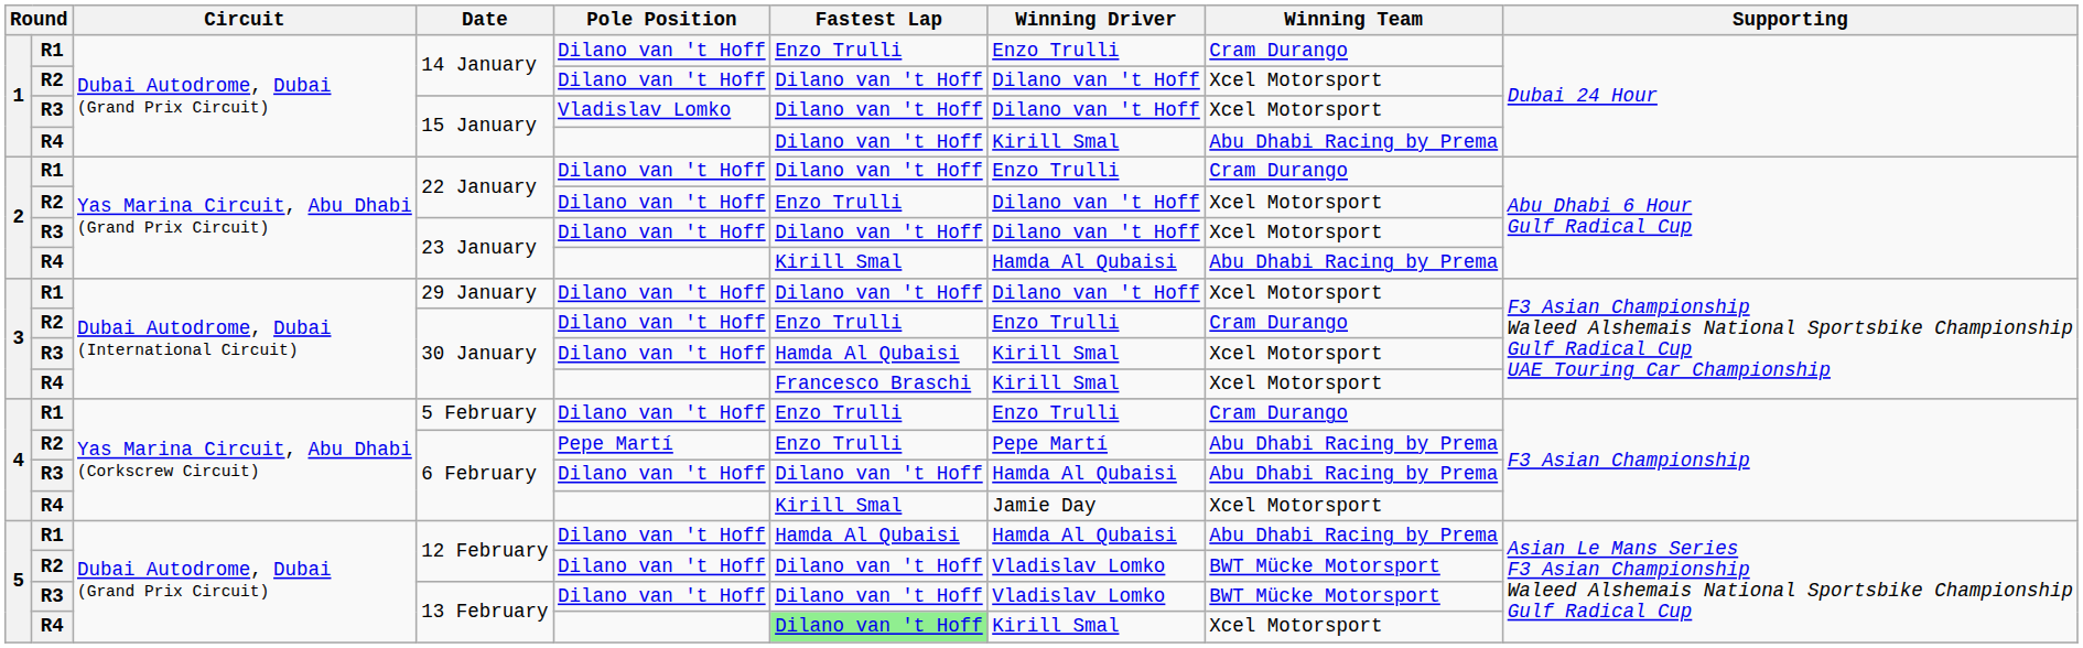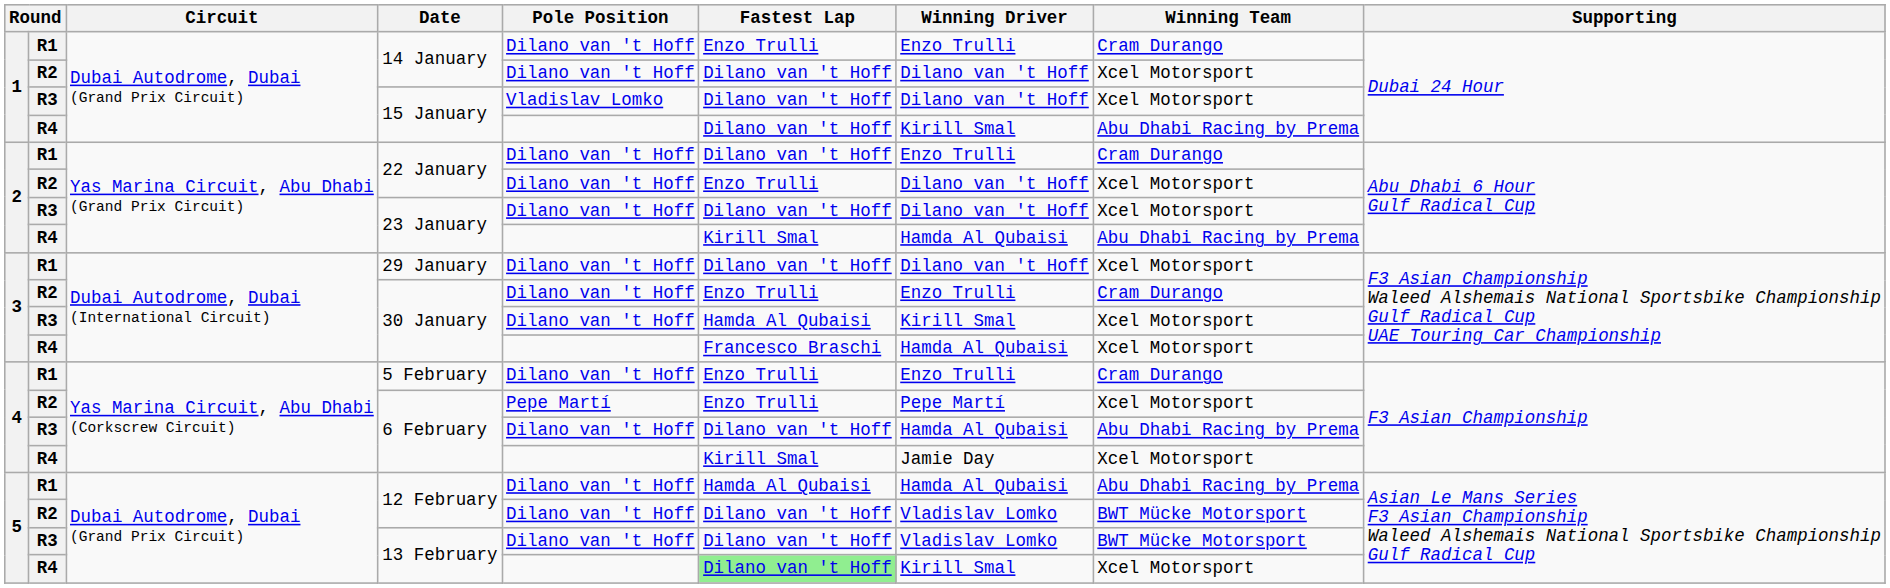R4 / 30 January | Winning Driver: Kirill Smal -> Hamda Al Qubaisi
R2 / 6 February | Winning Team: Abu Dhabi Racing by Prema -> Xcel Motorsport
